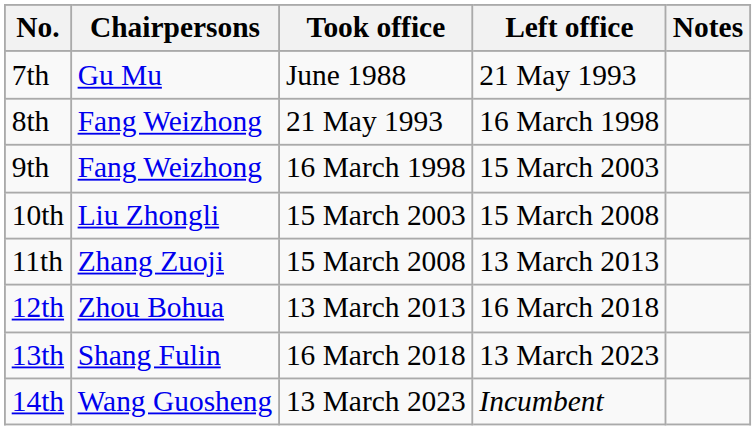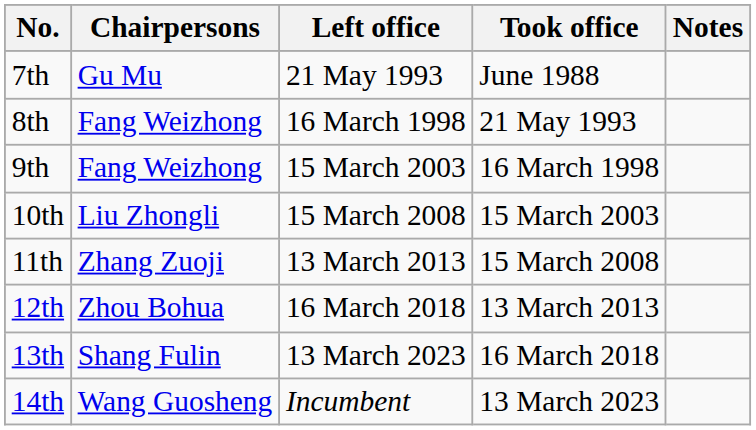columns swapped: Took office <-> Left office
